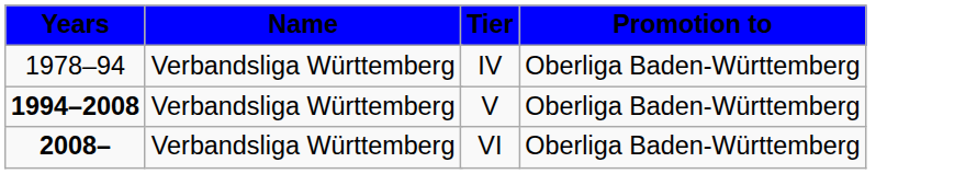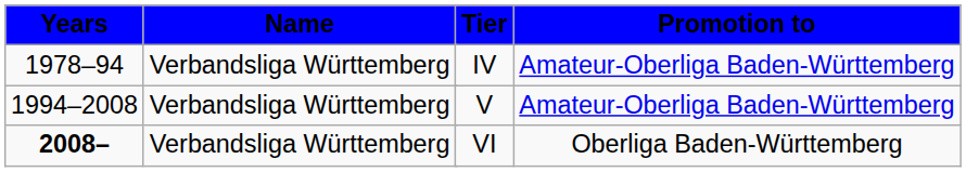IV | Promotion to: Oberliga Baden-Württemberg -> Amateur-Oberliga Baden-Württemberg
V | Years: bold -> normal
V | Promotion to: Oberliga Baden-Württemberg -> Amateur-Oberliga Baden-Württemberg
